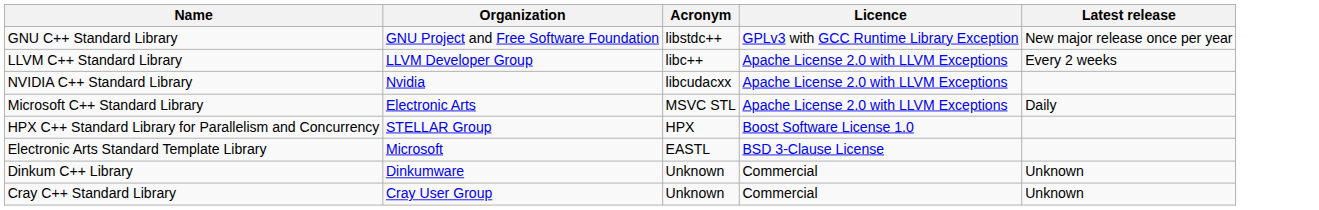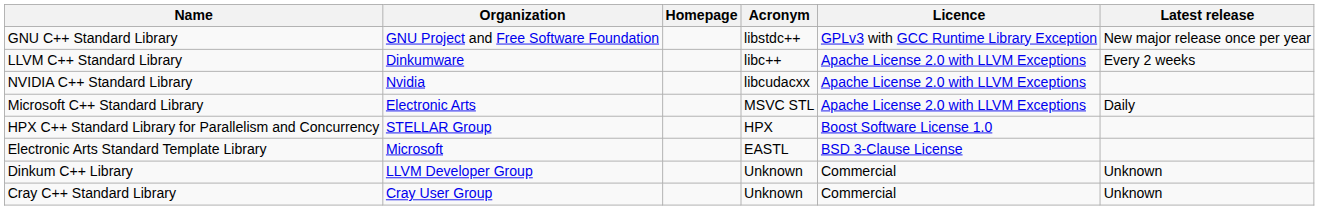+ column: Homepage
LLVM C++ Standard Library | Organization: LLVM Developer Group -> Dinkumware
Dinkum C++ Library | Organization: Dinkumware -> LLVM Developer Group
